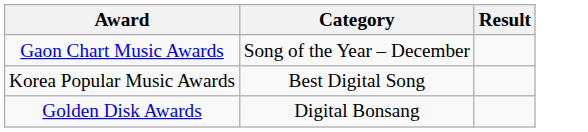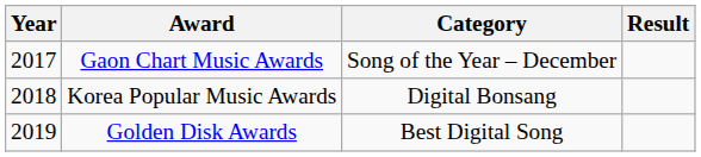+ column: Year | 2017 | 2018 | 2019
Korea Popular Music Awards | Category: Best Digital Song -> Digital Bonsang
Golden Disk Awards | Category: Digital Bonsang -> Best Digital Song
